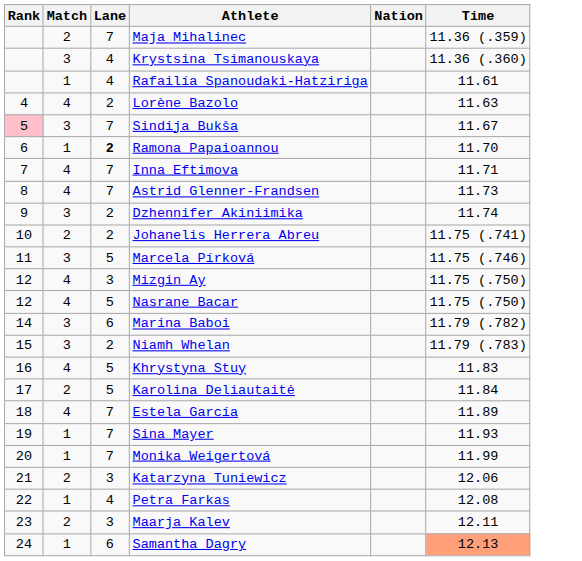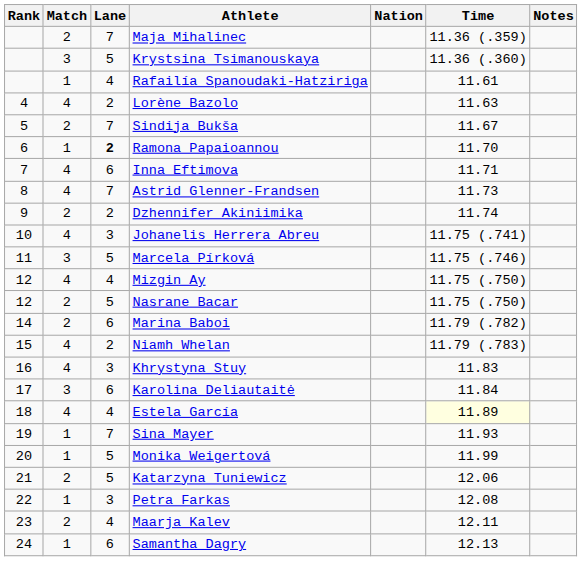+ column: Notes
Krystsina Tsimanouskaya | Lane: 4 -> 5
Sindija Bukša | Rank: pink background -> no background
Sindija Bukša | Match: 3 -> 2
Inna Eftimova | Lane: 7 -> 6
Dzhennifer Akiniimika | Match: 3 -> 2
Johanelis Herrera Abreu | Match: 2 -> 4
Johanelis Herrera Abreu | Lane: 2 -> 3
Mizgin Ay | Lane: 3 -> 4
Nasrane Bacar | Match: 4 -> 2
Marina Baboi | Match: 3 -> 2
Niamh Whelan | Match: 3 -> 4
Khrystyna Stuy | Lane: 5 -> 3
Karolina Deliautaitė | Match: 2 -> 3
Karolina Deliautaitė | Lane: 5 -> 6
Estela García | Lane: 7 -> 4
Estela García | Time: no background -> lightyellow background
Monika Weigertová | Lane: 7 -> 5
Katarzyna Tuniewicz | Lane: 3 -> 5
Petra Farkas | Lane: 4 -> 3
Maarja Kalev | Lane: 3 -> 4
Samantha Dagry | Time: lightsalmon background -> no background
